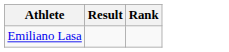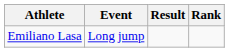+ column: Event | Long jump
